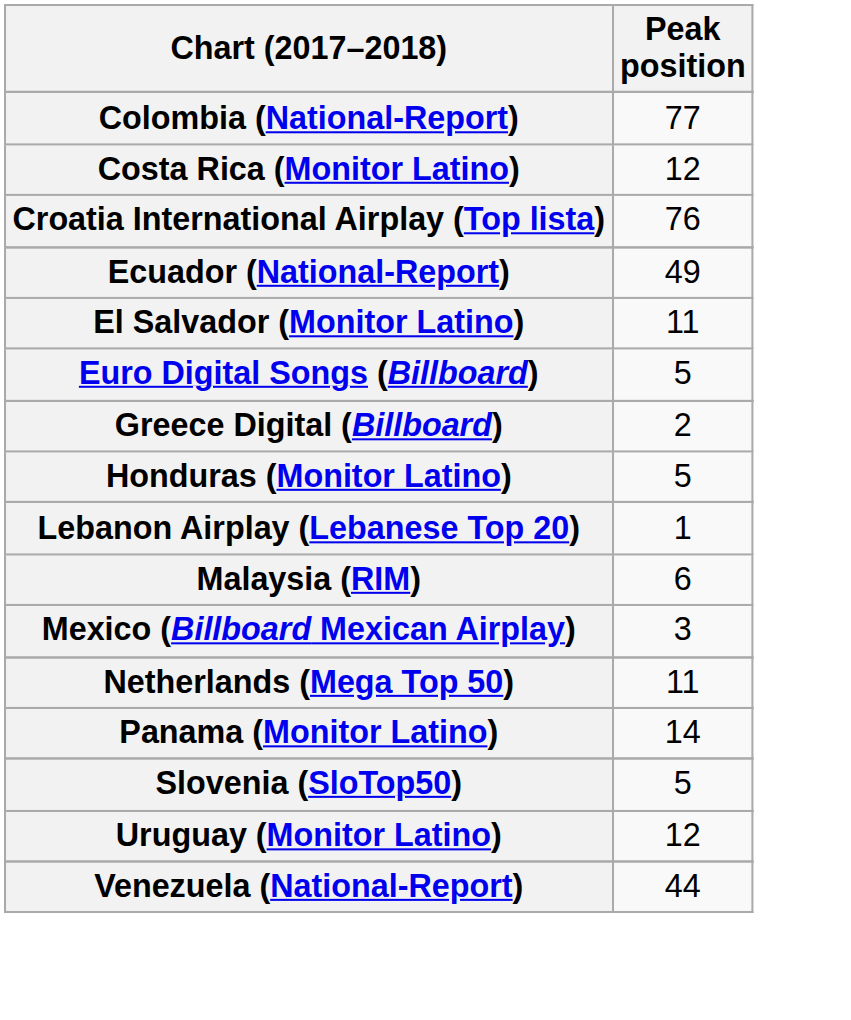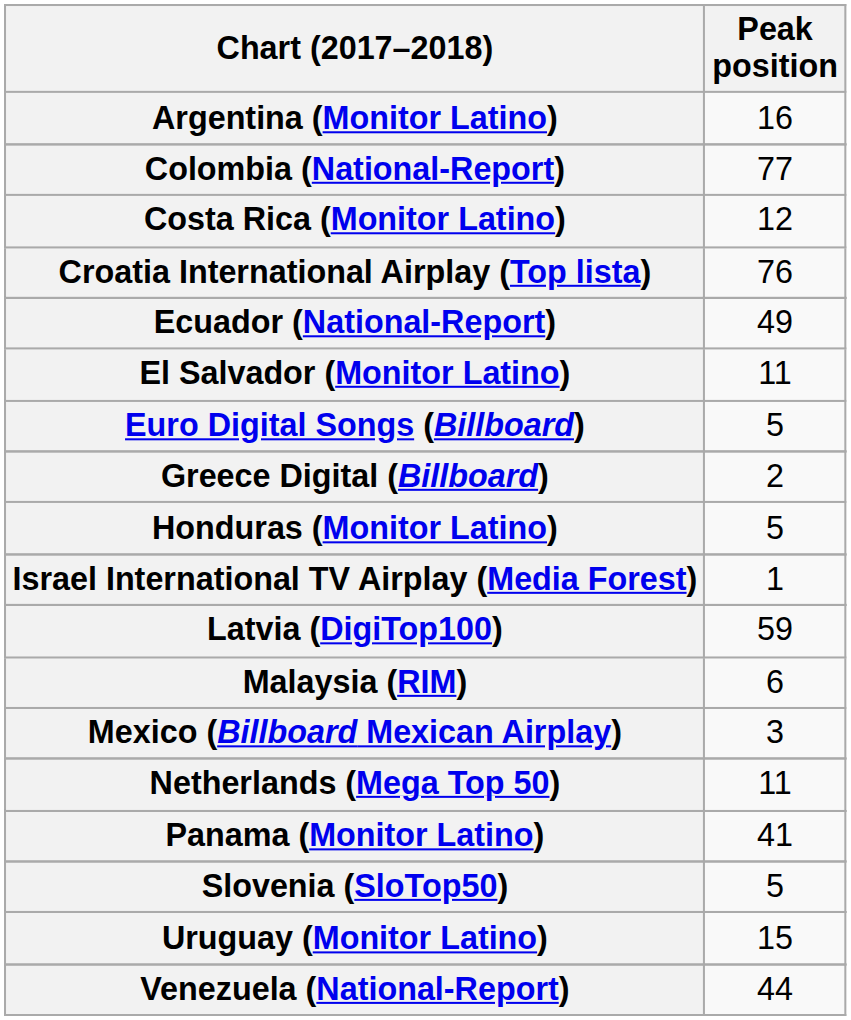+ row: Argentina (Monitor Latino) | 16
+ row: Israel International TV Airplay (Media Forest) | 1
+ row: Latvia (DigiTop100) | 59
- row: Lebanon Airplay (Lebanese Top 20) | 1
Panama (Monitor Latino) | Peak position: 14 -> 41
Uruguay (Monitor Latino) | Peak position: 12 -> 15
